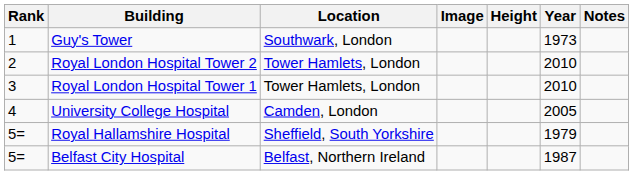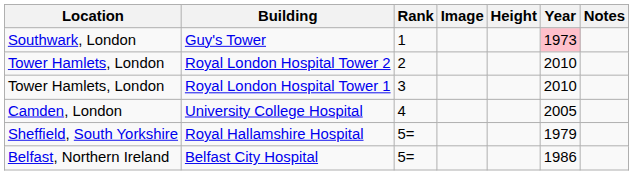columns swapped: Rank <-> Location
Guy's Tower | Year: no background -> pink background
Belfast City Hospital | Year: 1987 -> 1986
